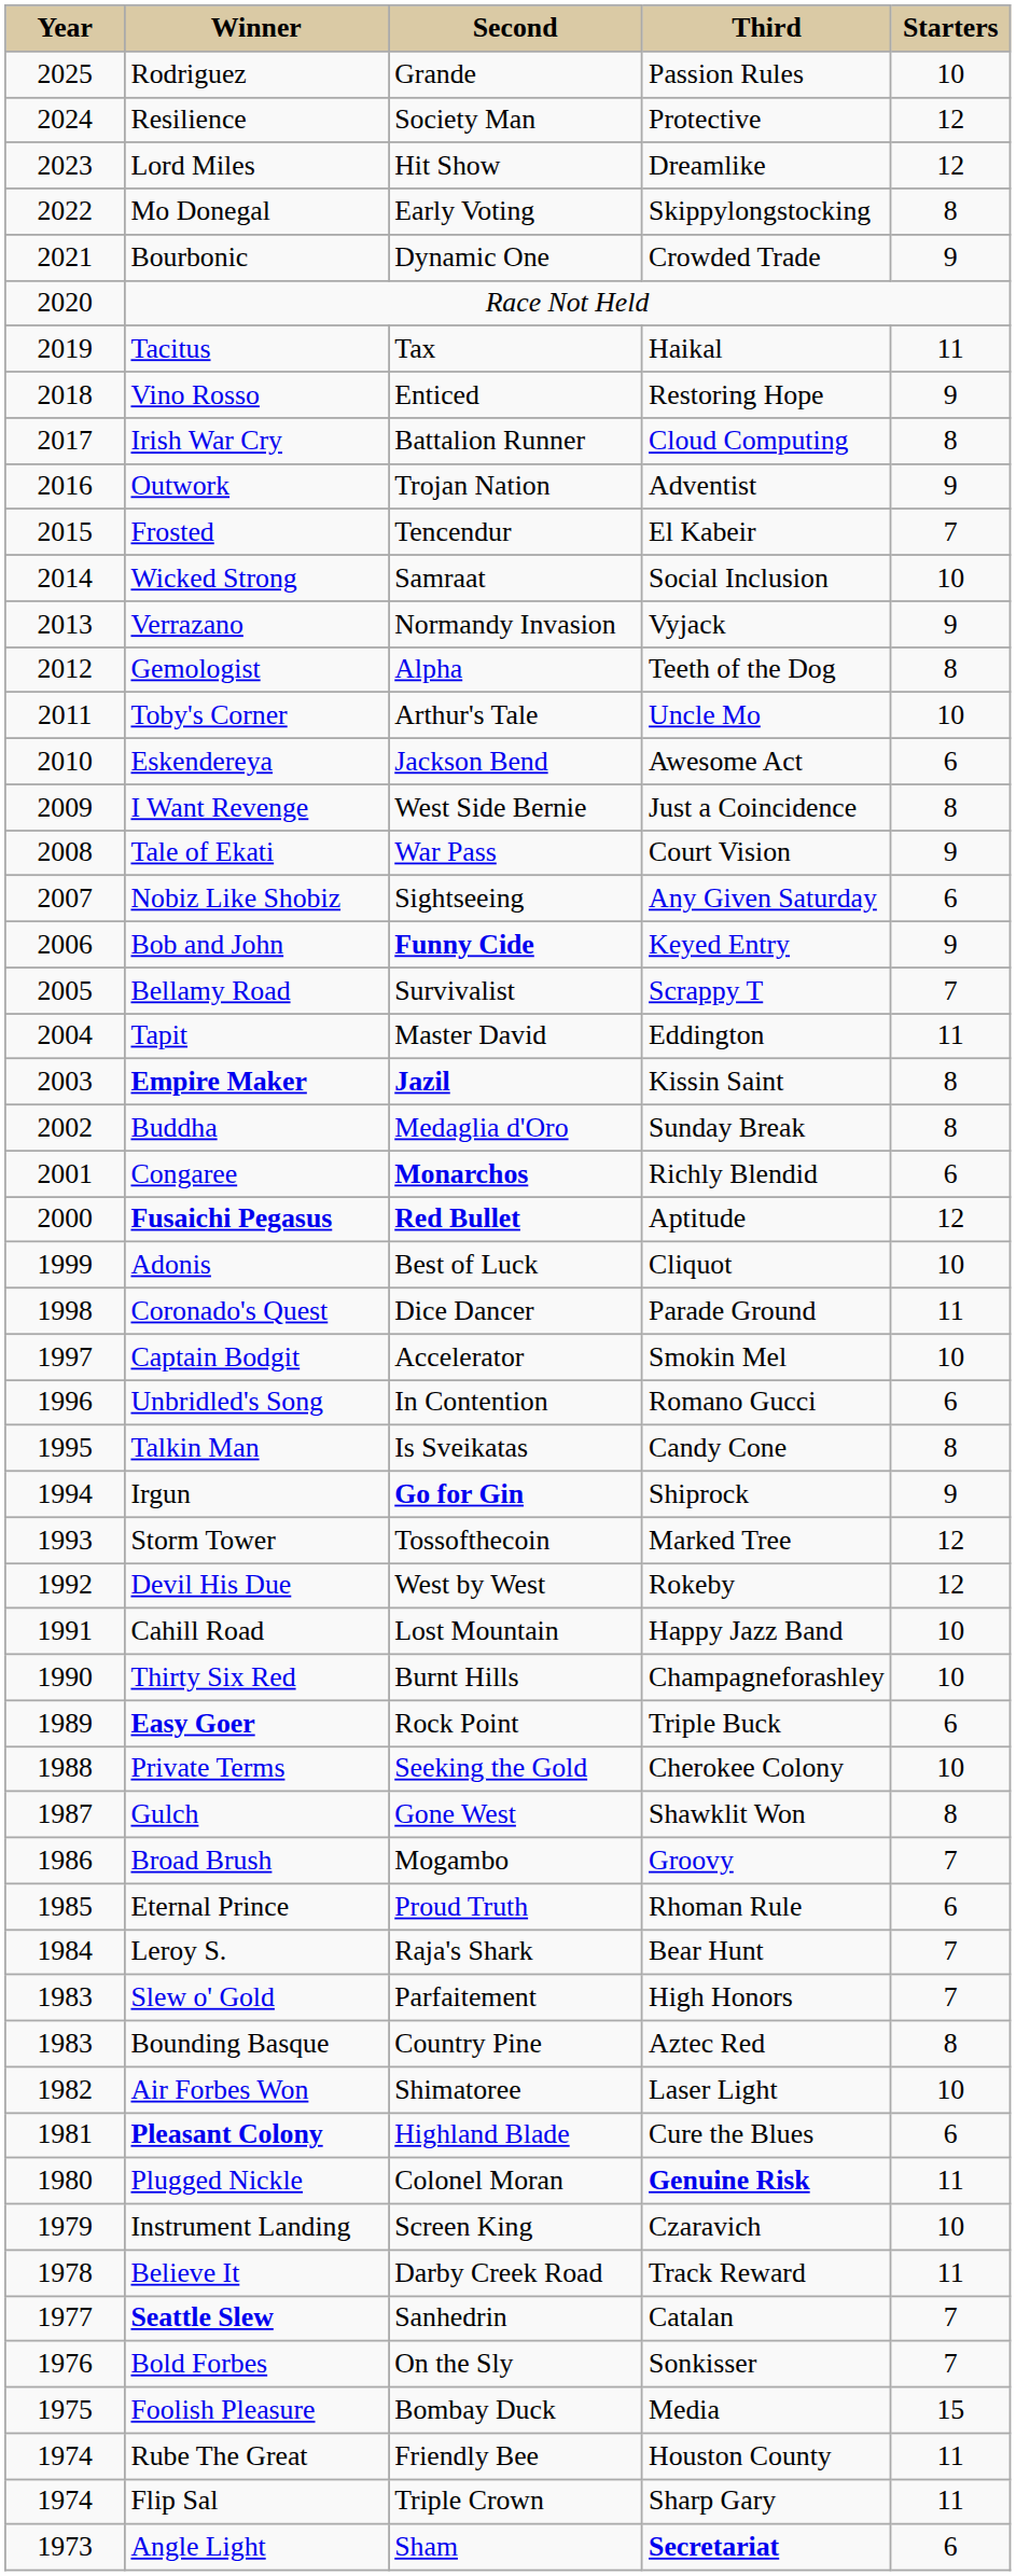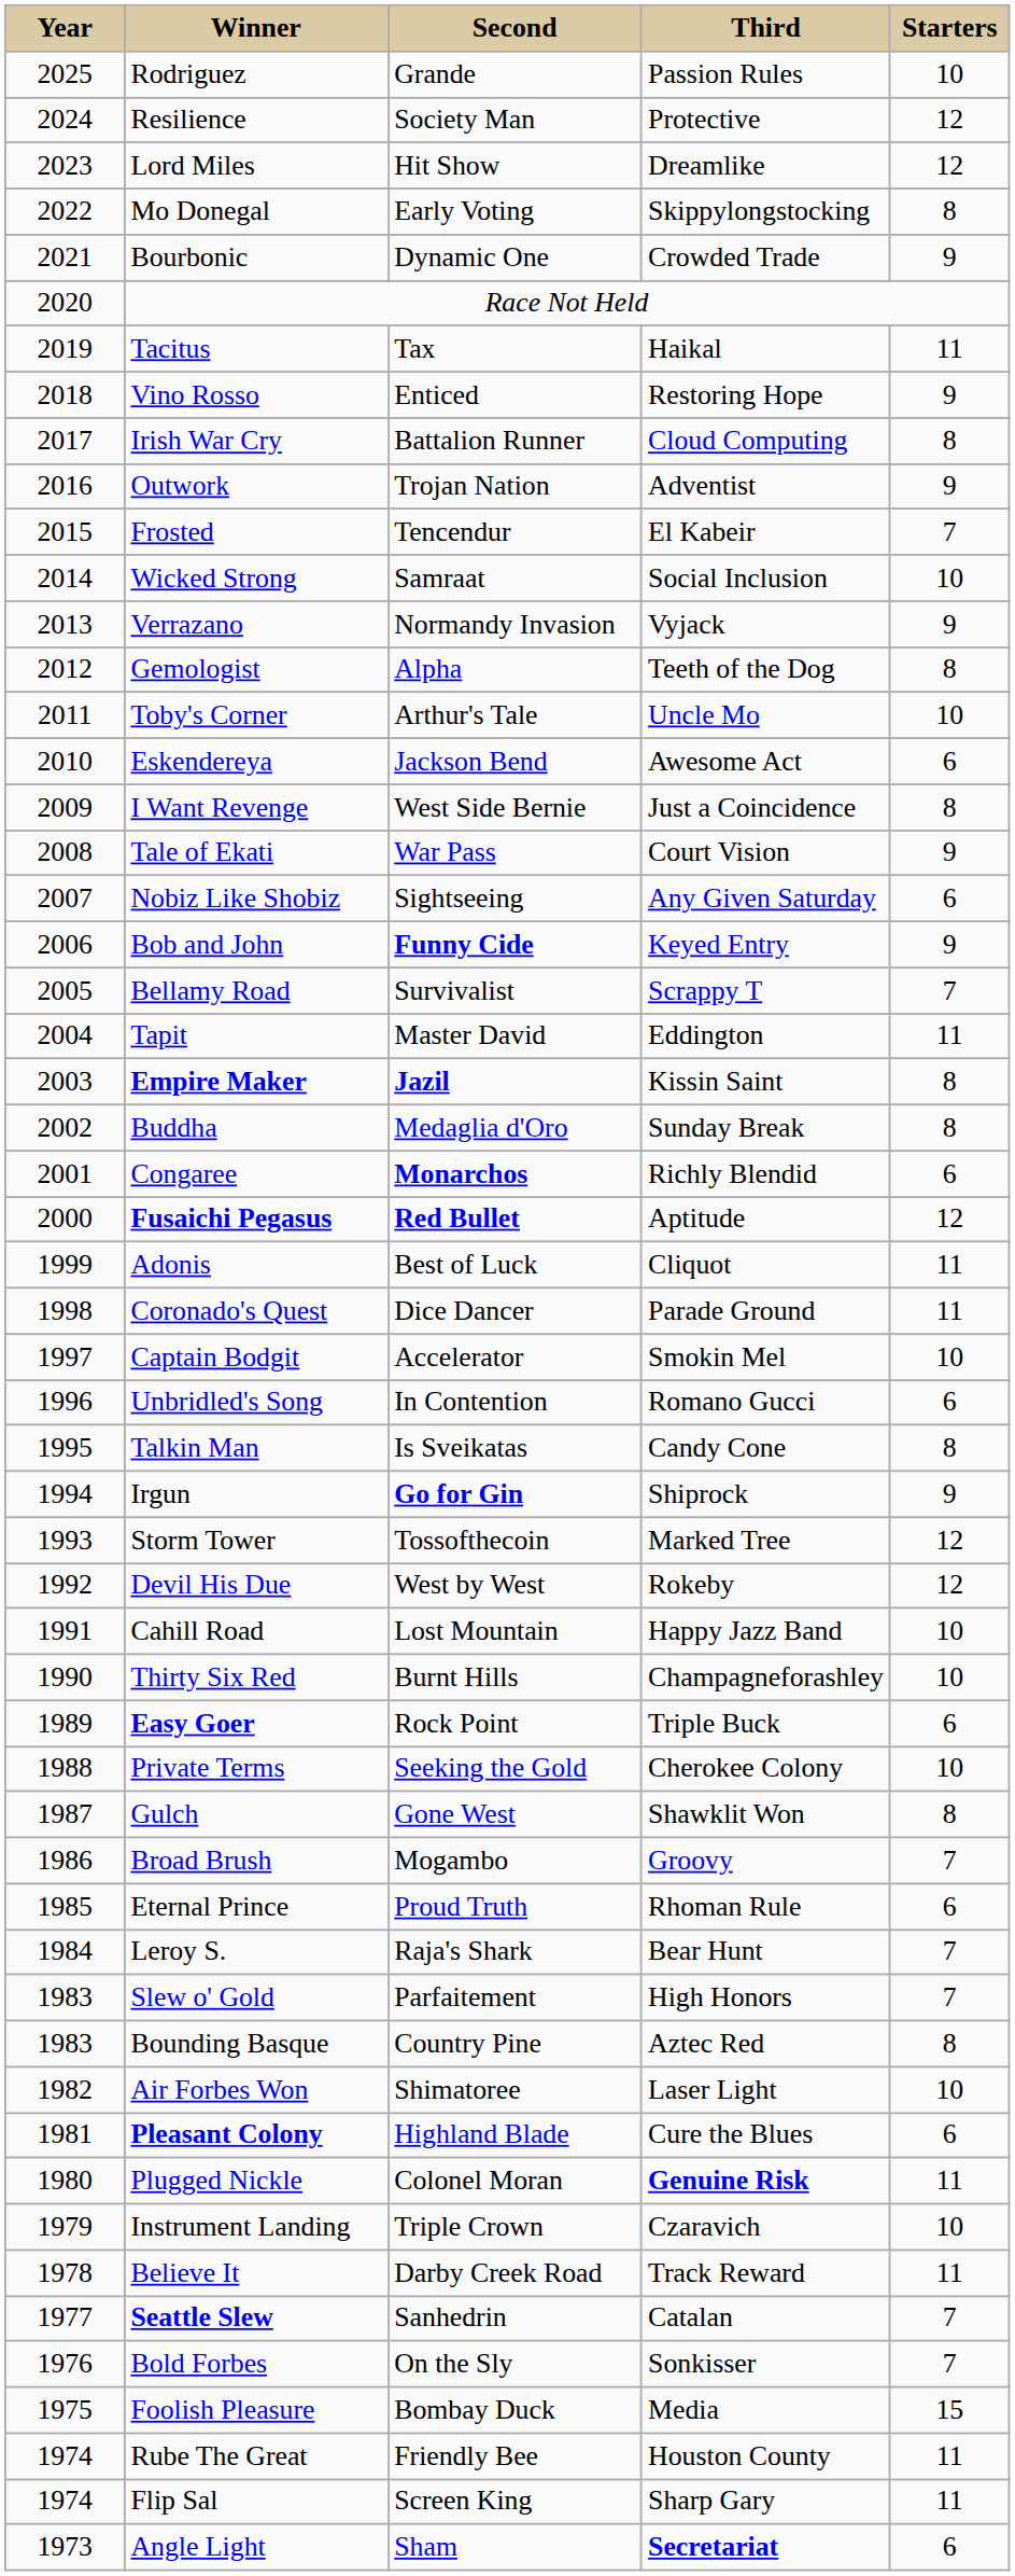Adonis | column 5: 10 -> 11
Instrument Landing | column 3: Screen King -> Triple Crown
Flip Sal | column 3: Triple Crown -> Screen King
